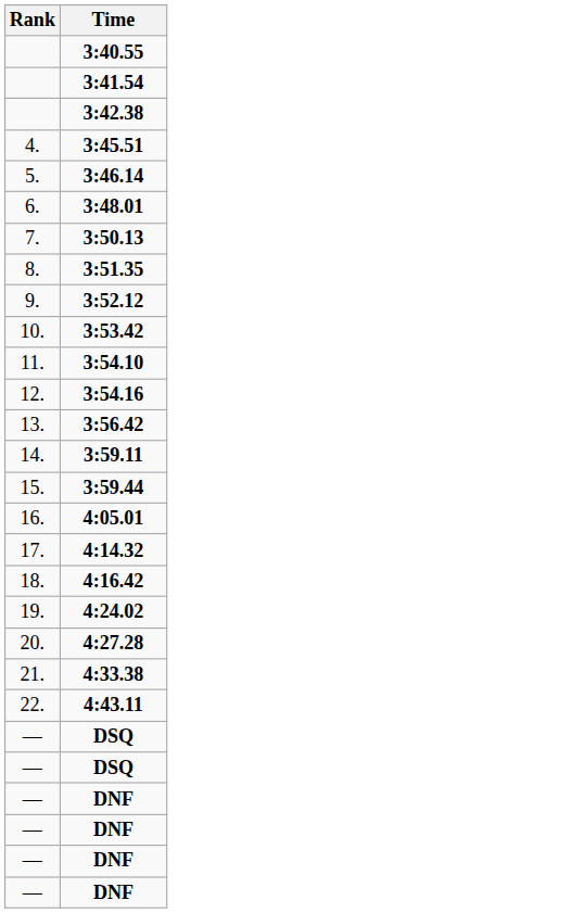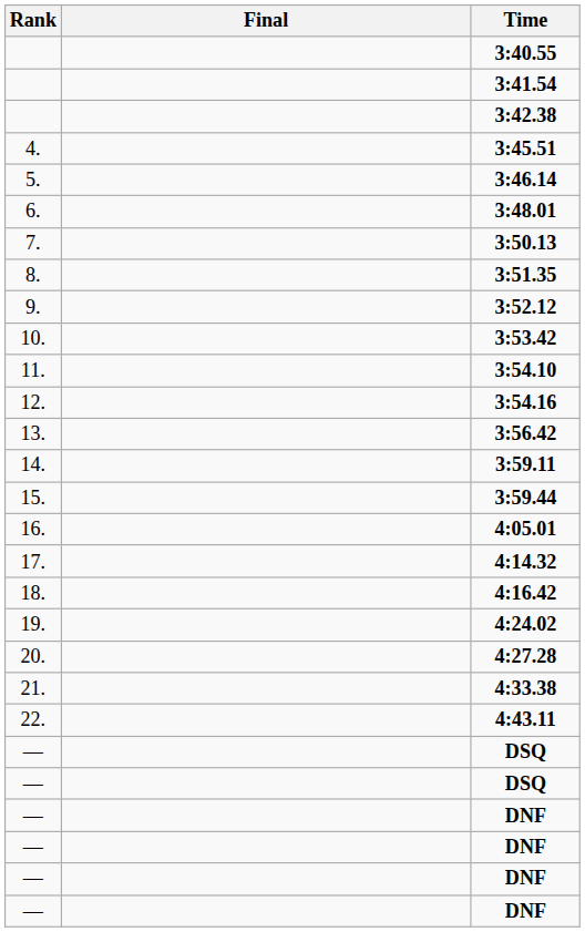+ column: Final
